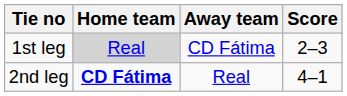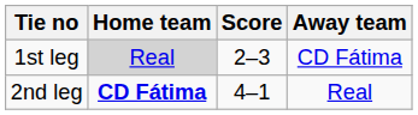columns swapped: Score <-> Away team
